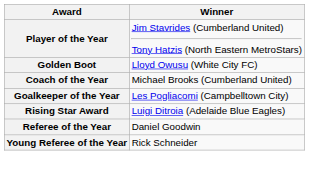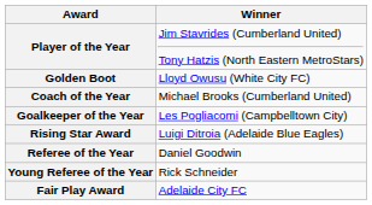+ row: Fair Play Award | Adelaide City FC
